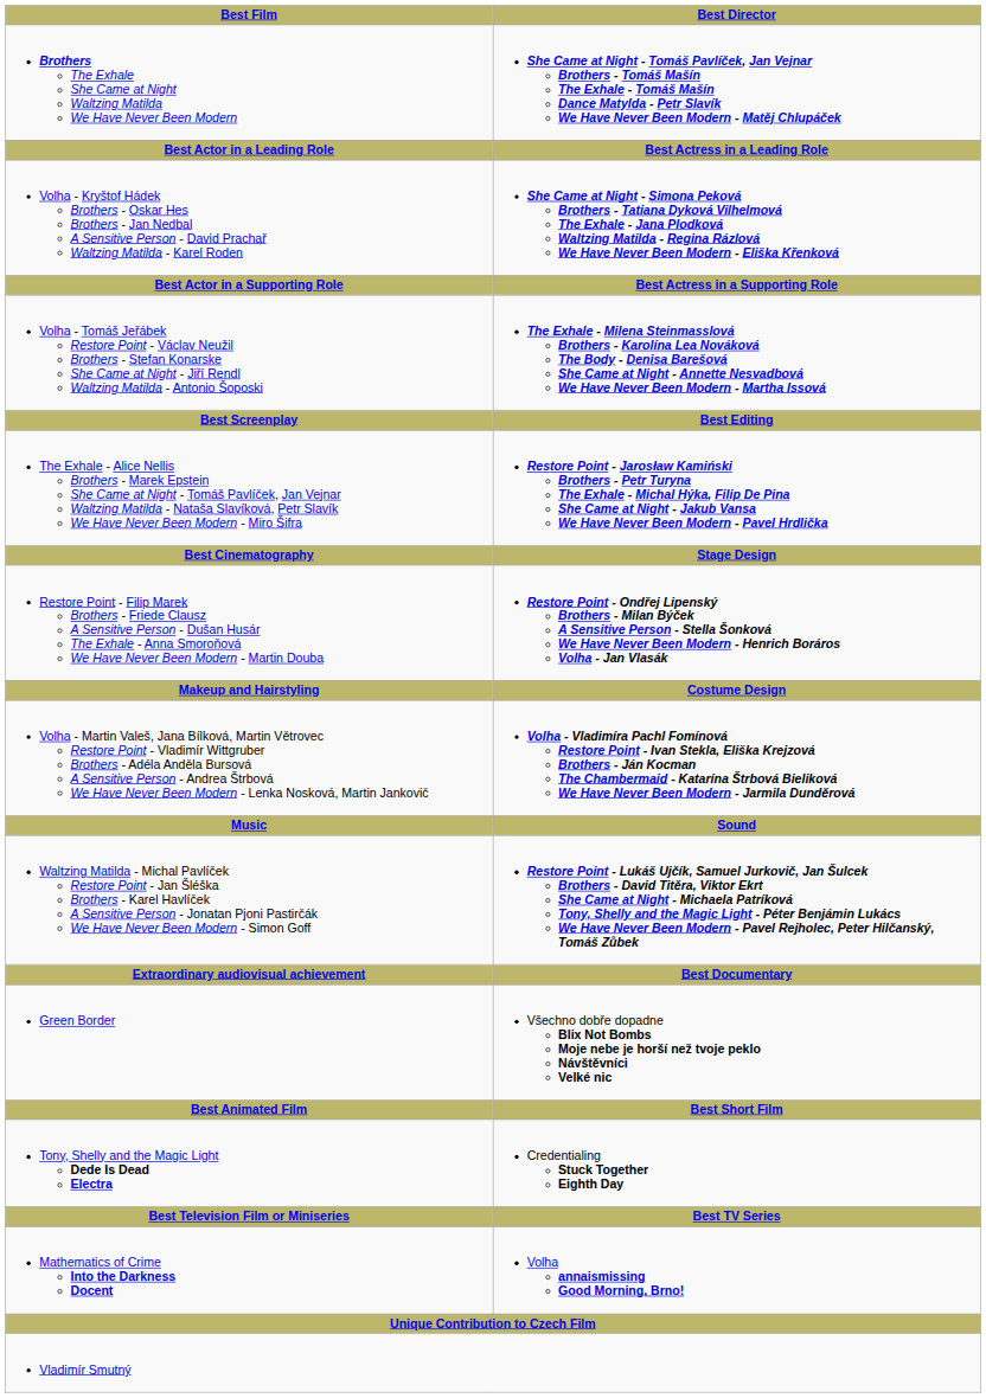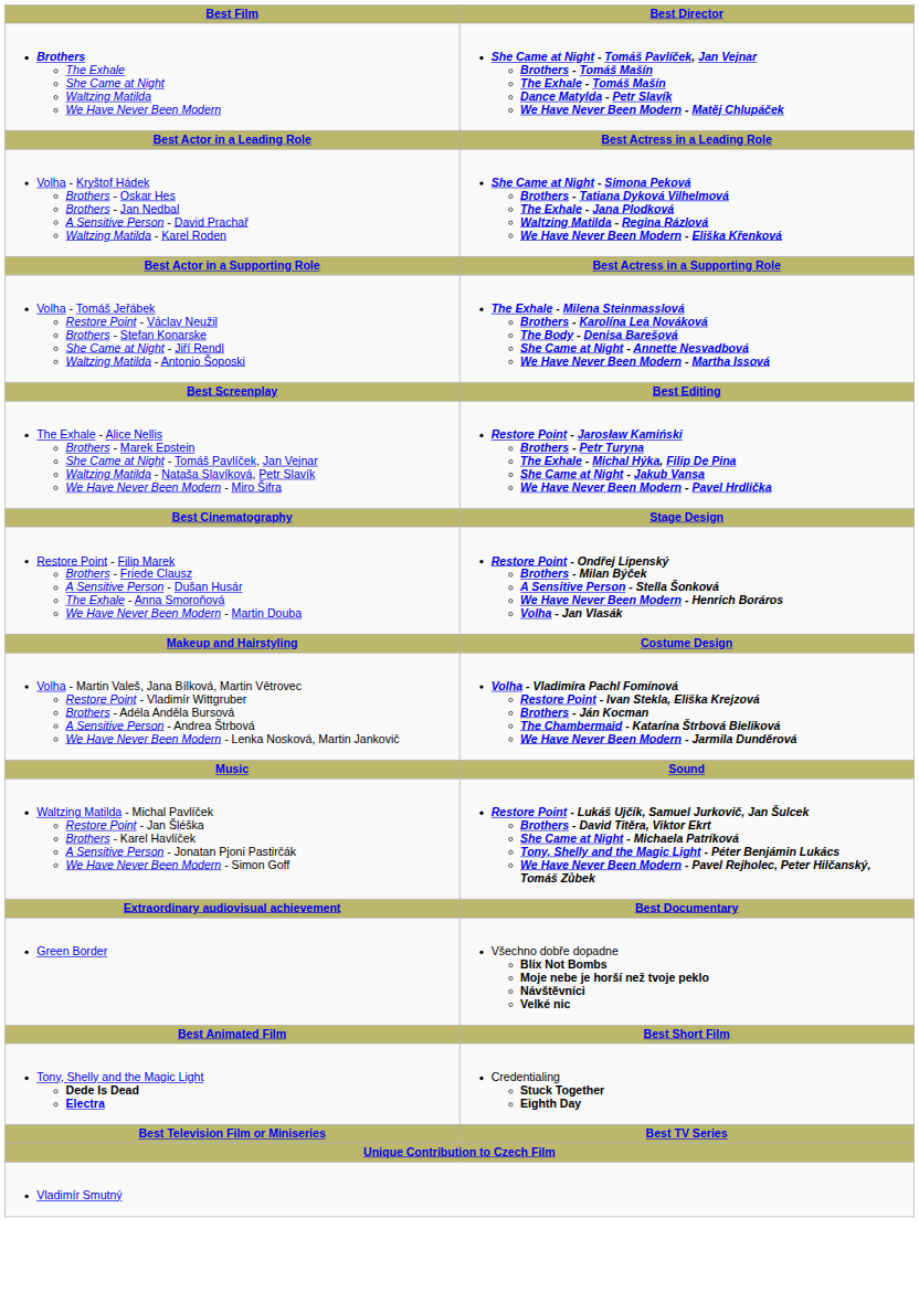- row: Mathematics of Crime Into the Darkness Docent | Volha annaismissing Good Morning, Brno!
